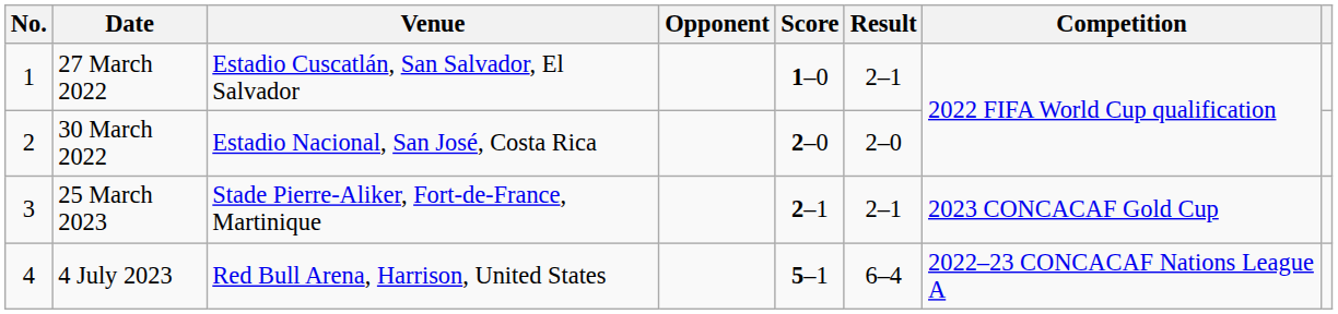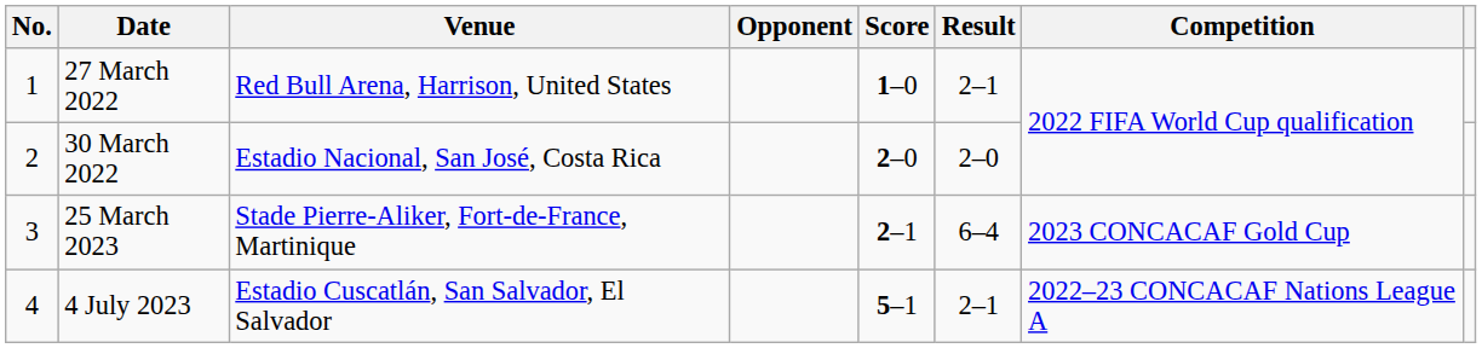27 March 2022 | Venue: Estadio Cuscatlán, San Salvador, El Salvador -> Red Bull Arena, Harrison, United States
25 March 2023 | Result: 2–1 -> 6–4
4 July 2023 | Venue: Red Bull Arena, Harrison, United States -> Estadio Cuscatlán, San Salvador, El Salvador
4 July 2023 | Result: 6–4 -> 2–1
